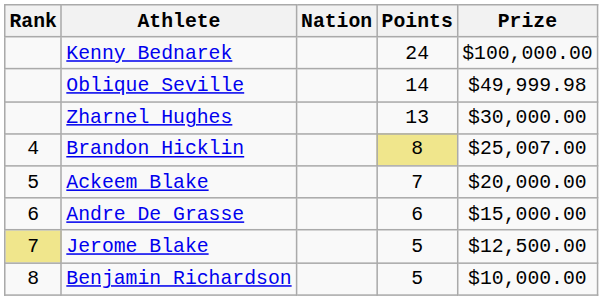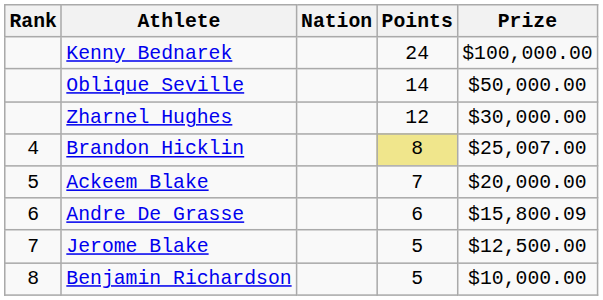Oblique Seville | Prize: $49,999.98 -> $50,000.00
Zharnel Hughes | Points: 13 -> 12
Andre De Grasse | Prize: $15,000.00 -> $15,800.09
Jerome Blake | Rank: khaki background -> no background
